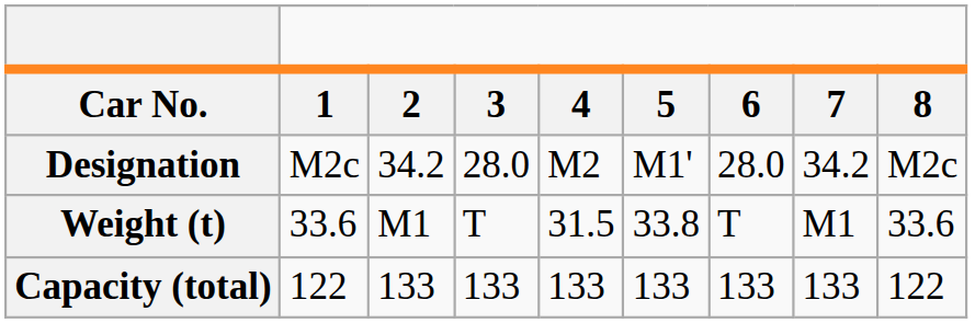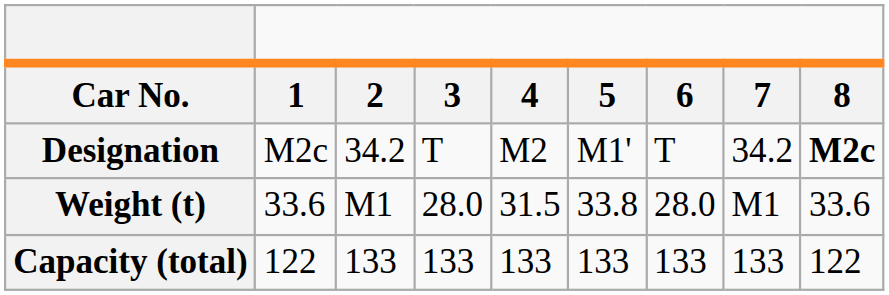Designation | column 4: 28.0 -> T
Designation | column 7: 28.0 -> T
Designation | column 9: normal -> bold
Weight (t) | column 4: T -> 28.0
Weight (t) | column 7: T -> 28.0
